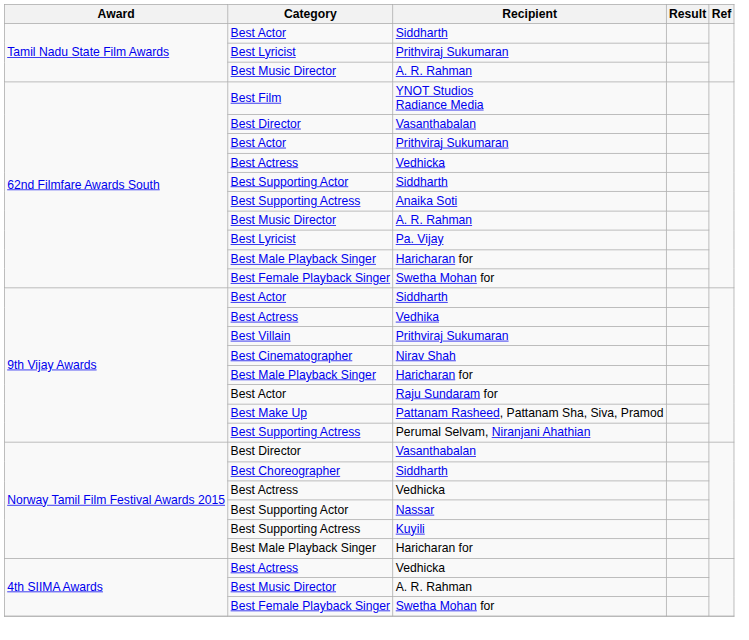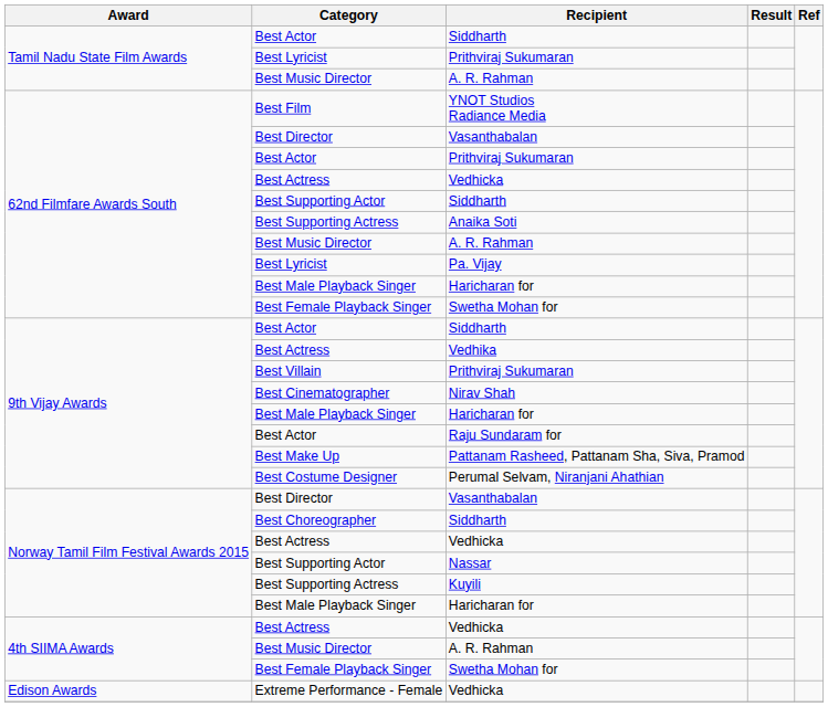Perumal Selvam, Niranjani Ahathian | Category: Best Supporting Actress -> Best Costume Designer
+ row: Edison Awards | Extreme Performance - Female | Vedhicka
